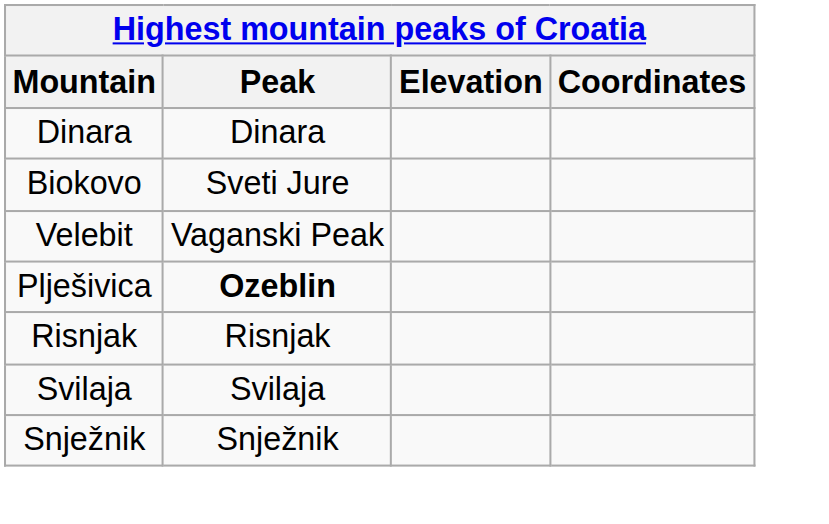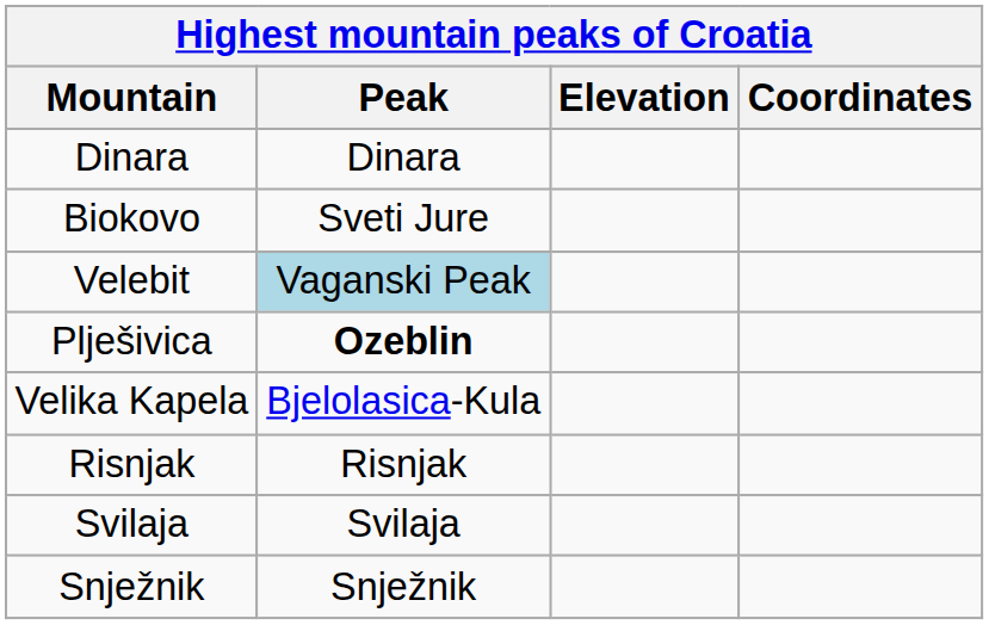Velebit | Peak: no background -> lightblue background
+ row: Velika Kapela | Bjelolasica-Kula
